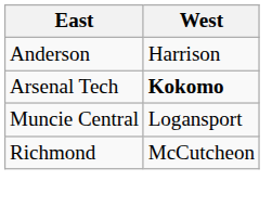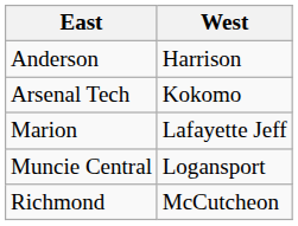Arsenal Tech | West: bold -> normal
+ row: Marion | Lafayette Jeff
